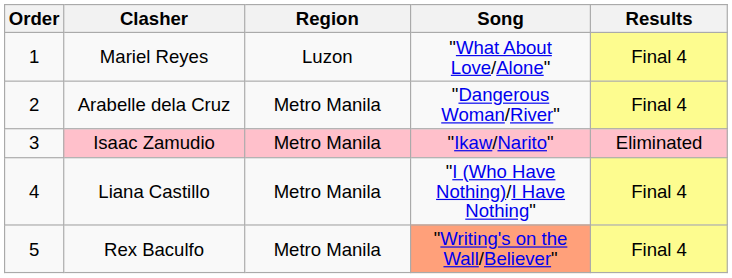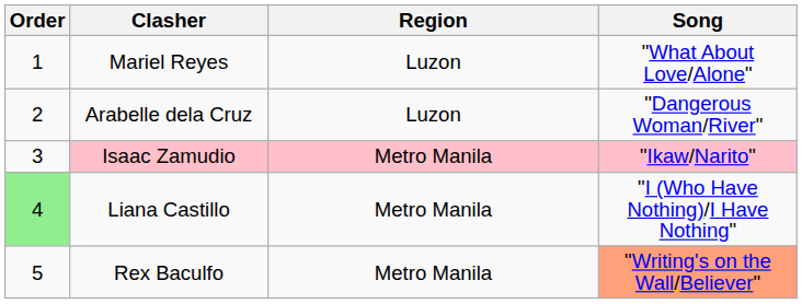- column: Results | Final 4 | Final 4 | Eliminated | Final 4 | Final 4
Arabelle dela Cruz | Region: Metro Manila -> Luzon
Liana Castillo | Order: no background -> lightgreen background
